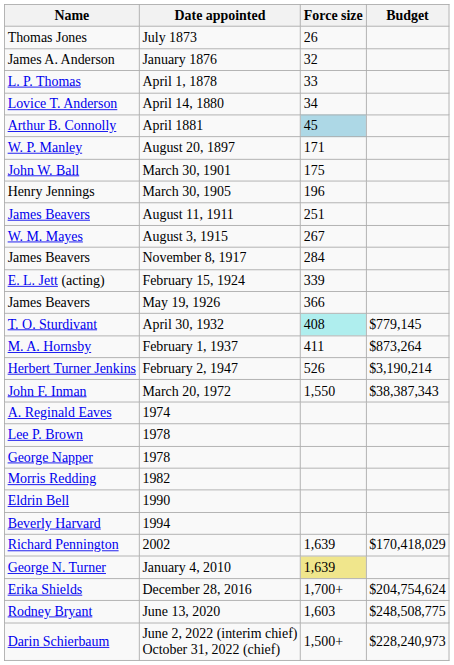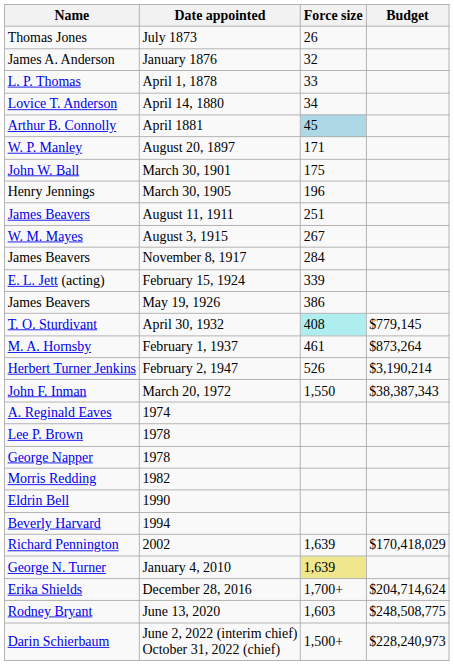May 19, 1926 | Force size: 366 -> 386
February 1, 1937 | Force size: 411 -> 461
December 28, 2016 | Budget: $204,754,624 -> $204,714,624
